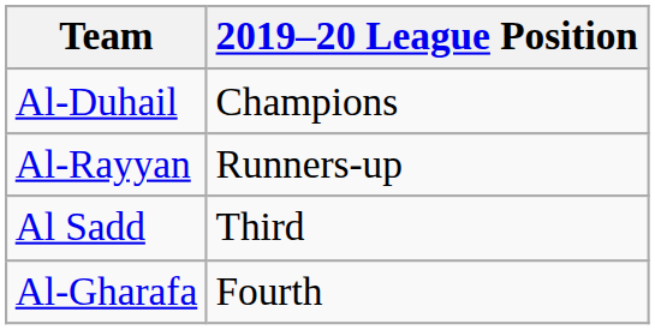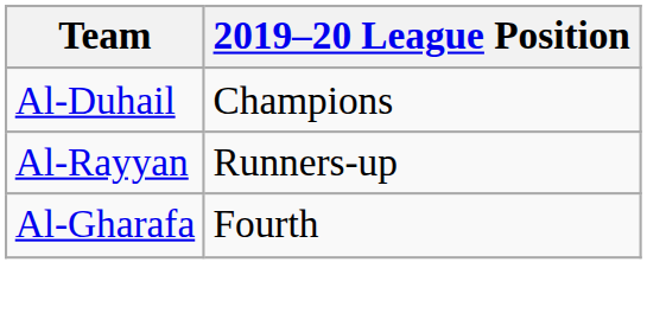- row: Al Sadd | Third
